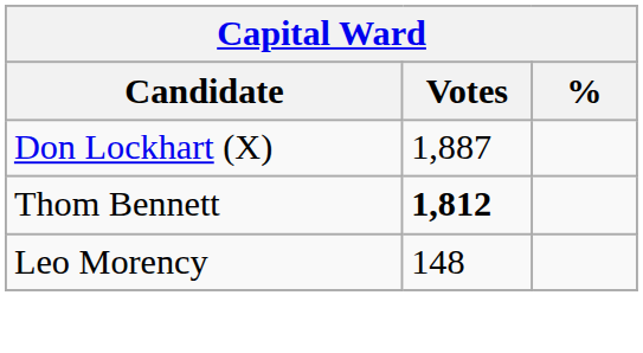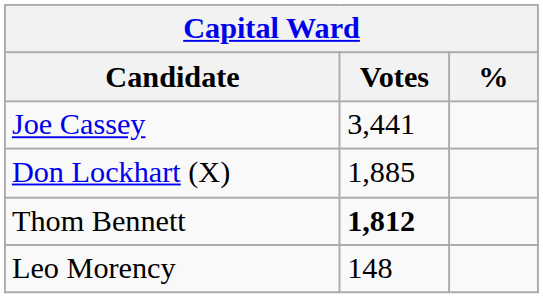+ row: Joe Cassey | 3,441
Don Lockhart (X) | Votes: 1,887 -> 1,885
